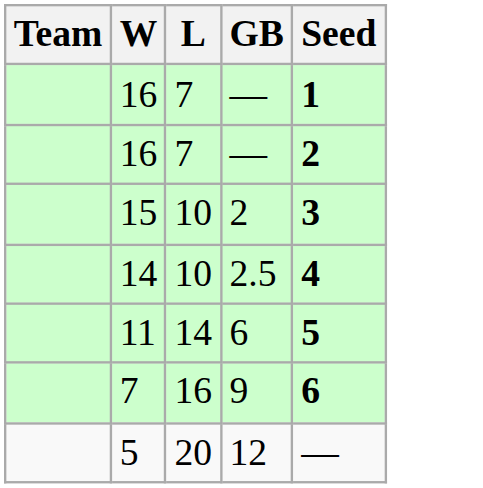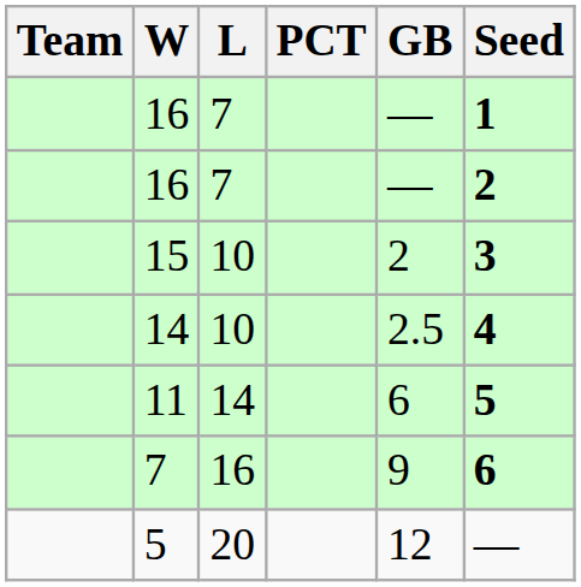+ column: PCT
